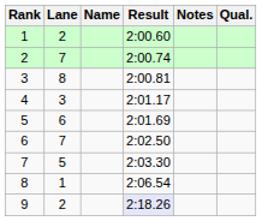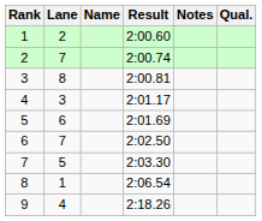9 | Lane: 2 -> 4
9 | Result: lavender background -> no background
